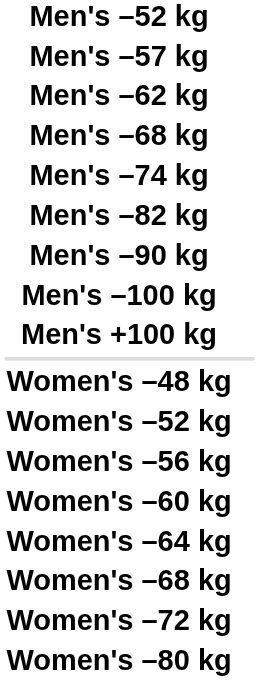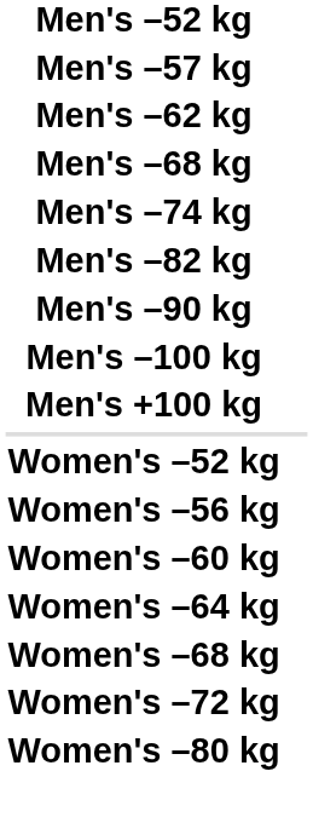- row: Women's –48 kg
